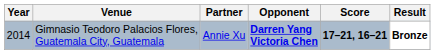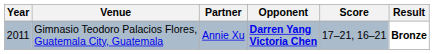Gimnasio Teodoro Palacios Flores, Guatemala City, Guatemala | Year: 2014 -> 2011
Gimnasio Teodoro Palacios Flores, Guatemala City, Guatemala | Score: bold -> normal
